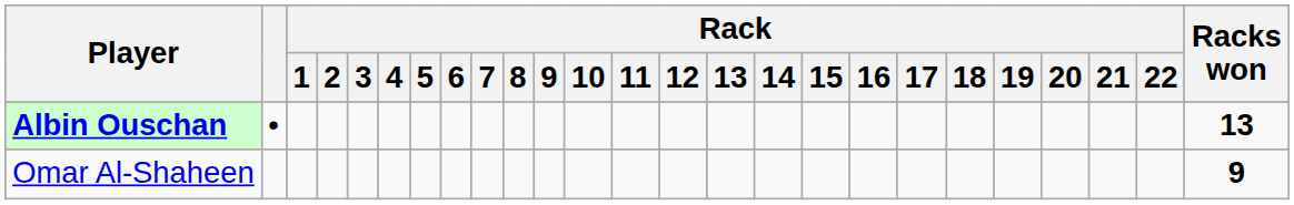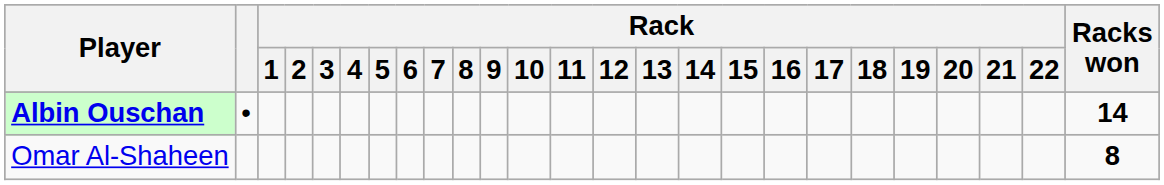Albin Ouschan | Racks won: 13 -> 14
Omar Al-Shaheen | Racks won: 9 -> 8
